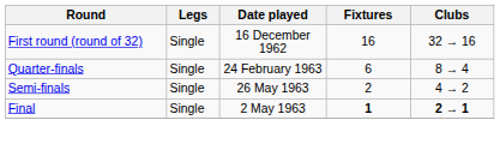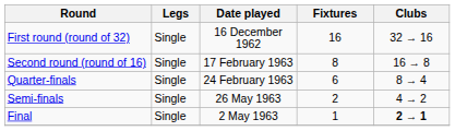+ row: Second round (round of 16) | Single | 17 February 1963 | 8 | 16 → 8
Final | Fixtures: bold -> normal
